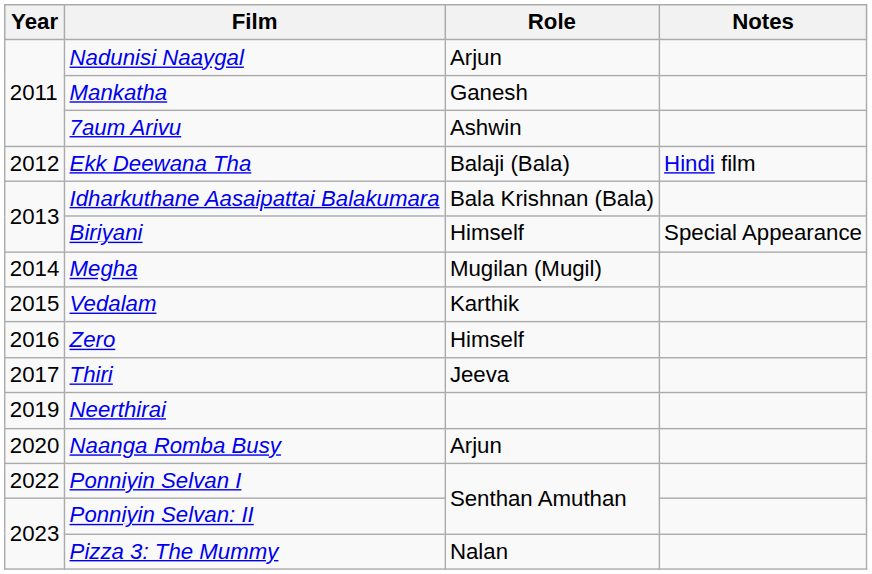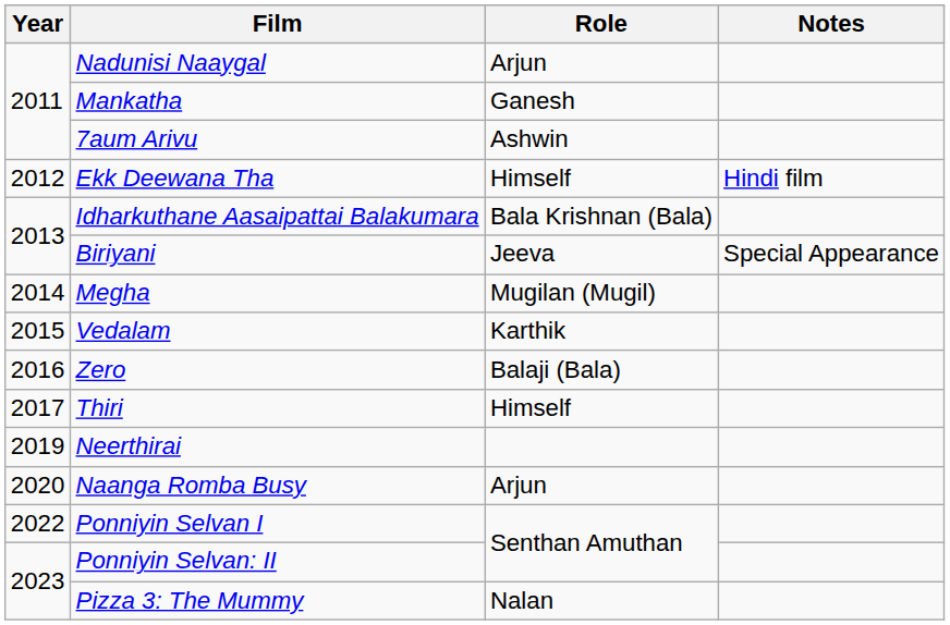Ekk Deewana Tha | Role: Balaji (Bala) -> Himself
Biriyani | Role: Himself -> Jeeva
Zero | Role: Himself -> Balaji (Bala)
Thiri | Role: Jeeva -> Himself
